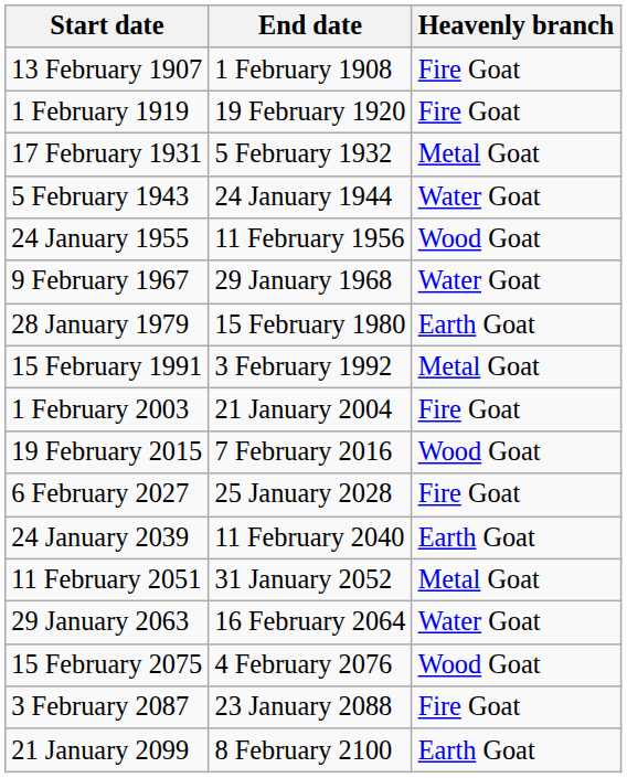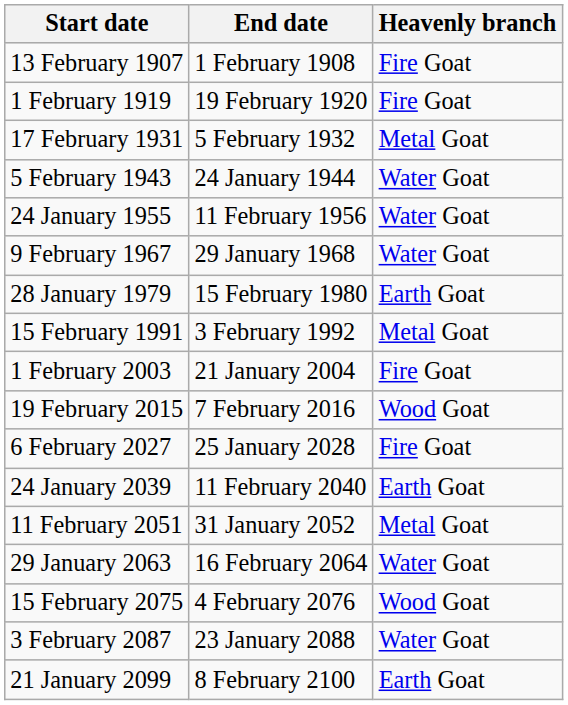24 January 1955 | Heavenly branch: Wood Goat -> Water Goat
3 February 2087 | Heavenly branch: Fire Goat -> Water Goat
